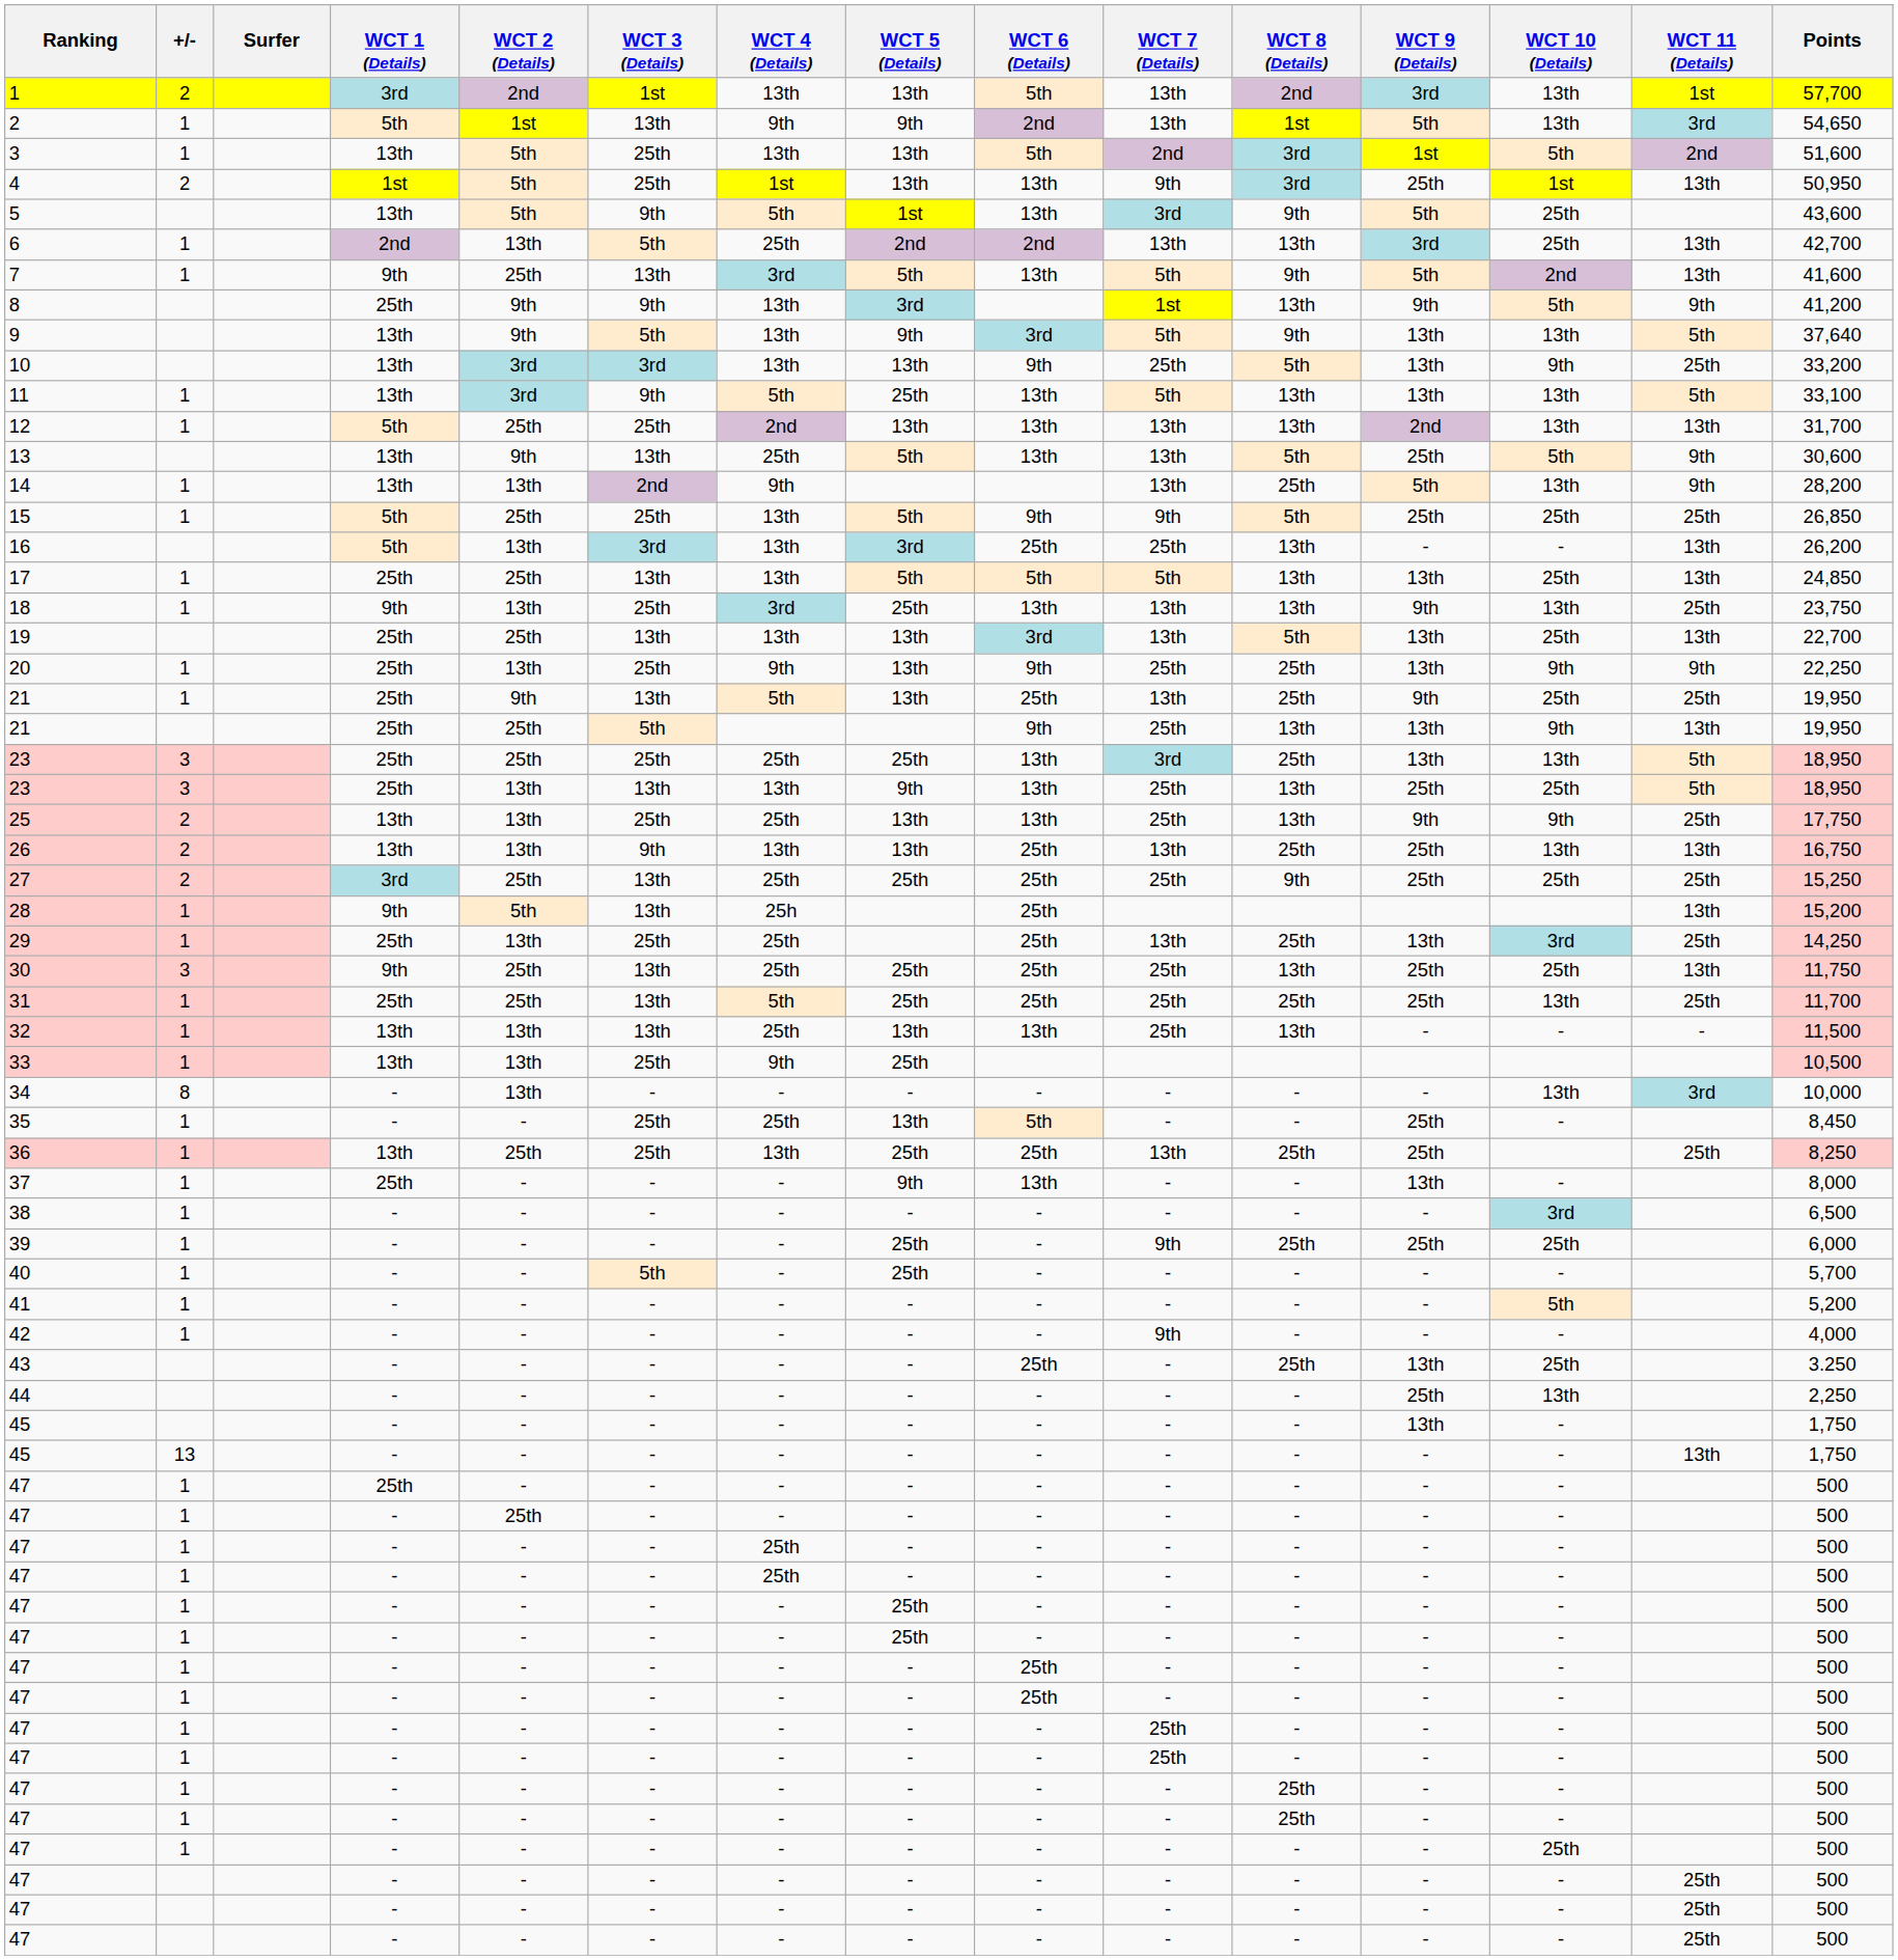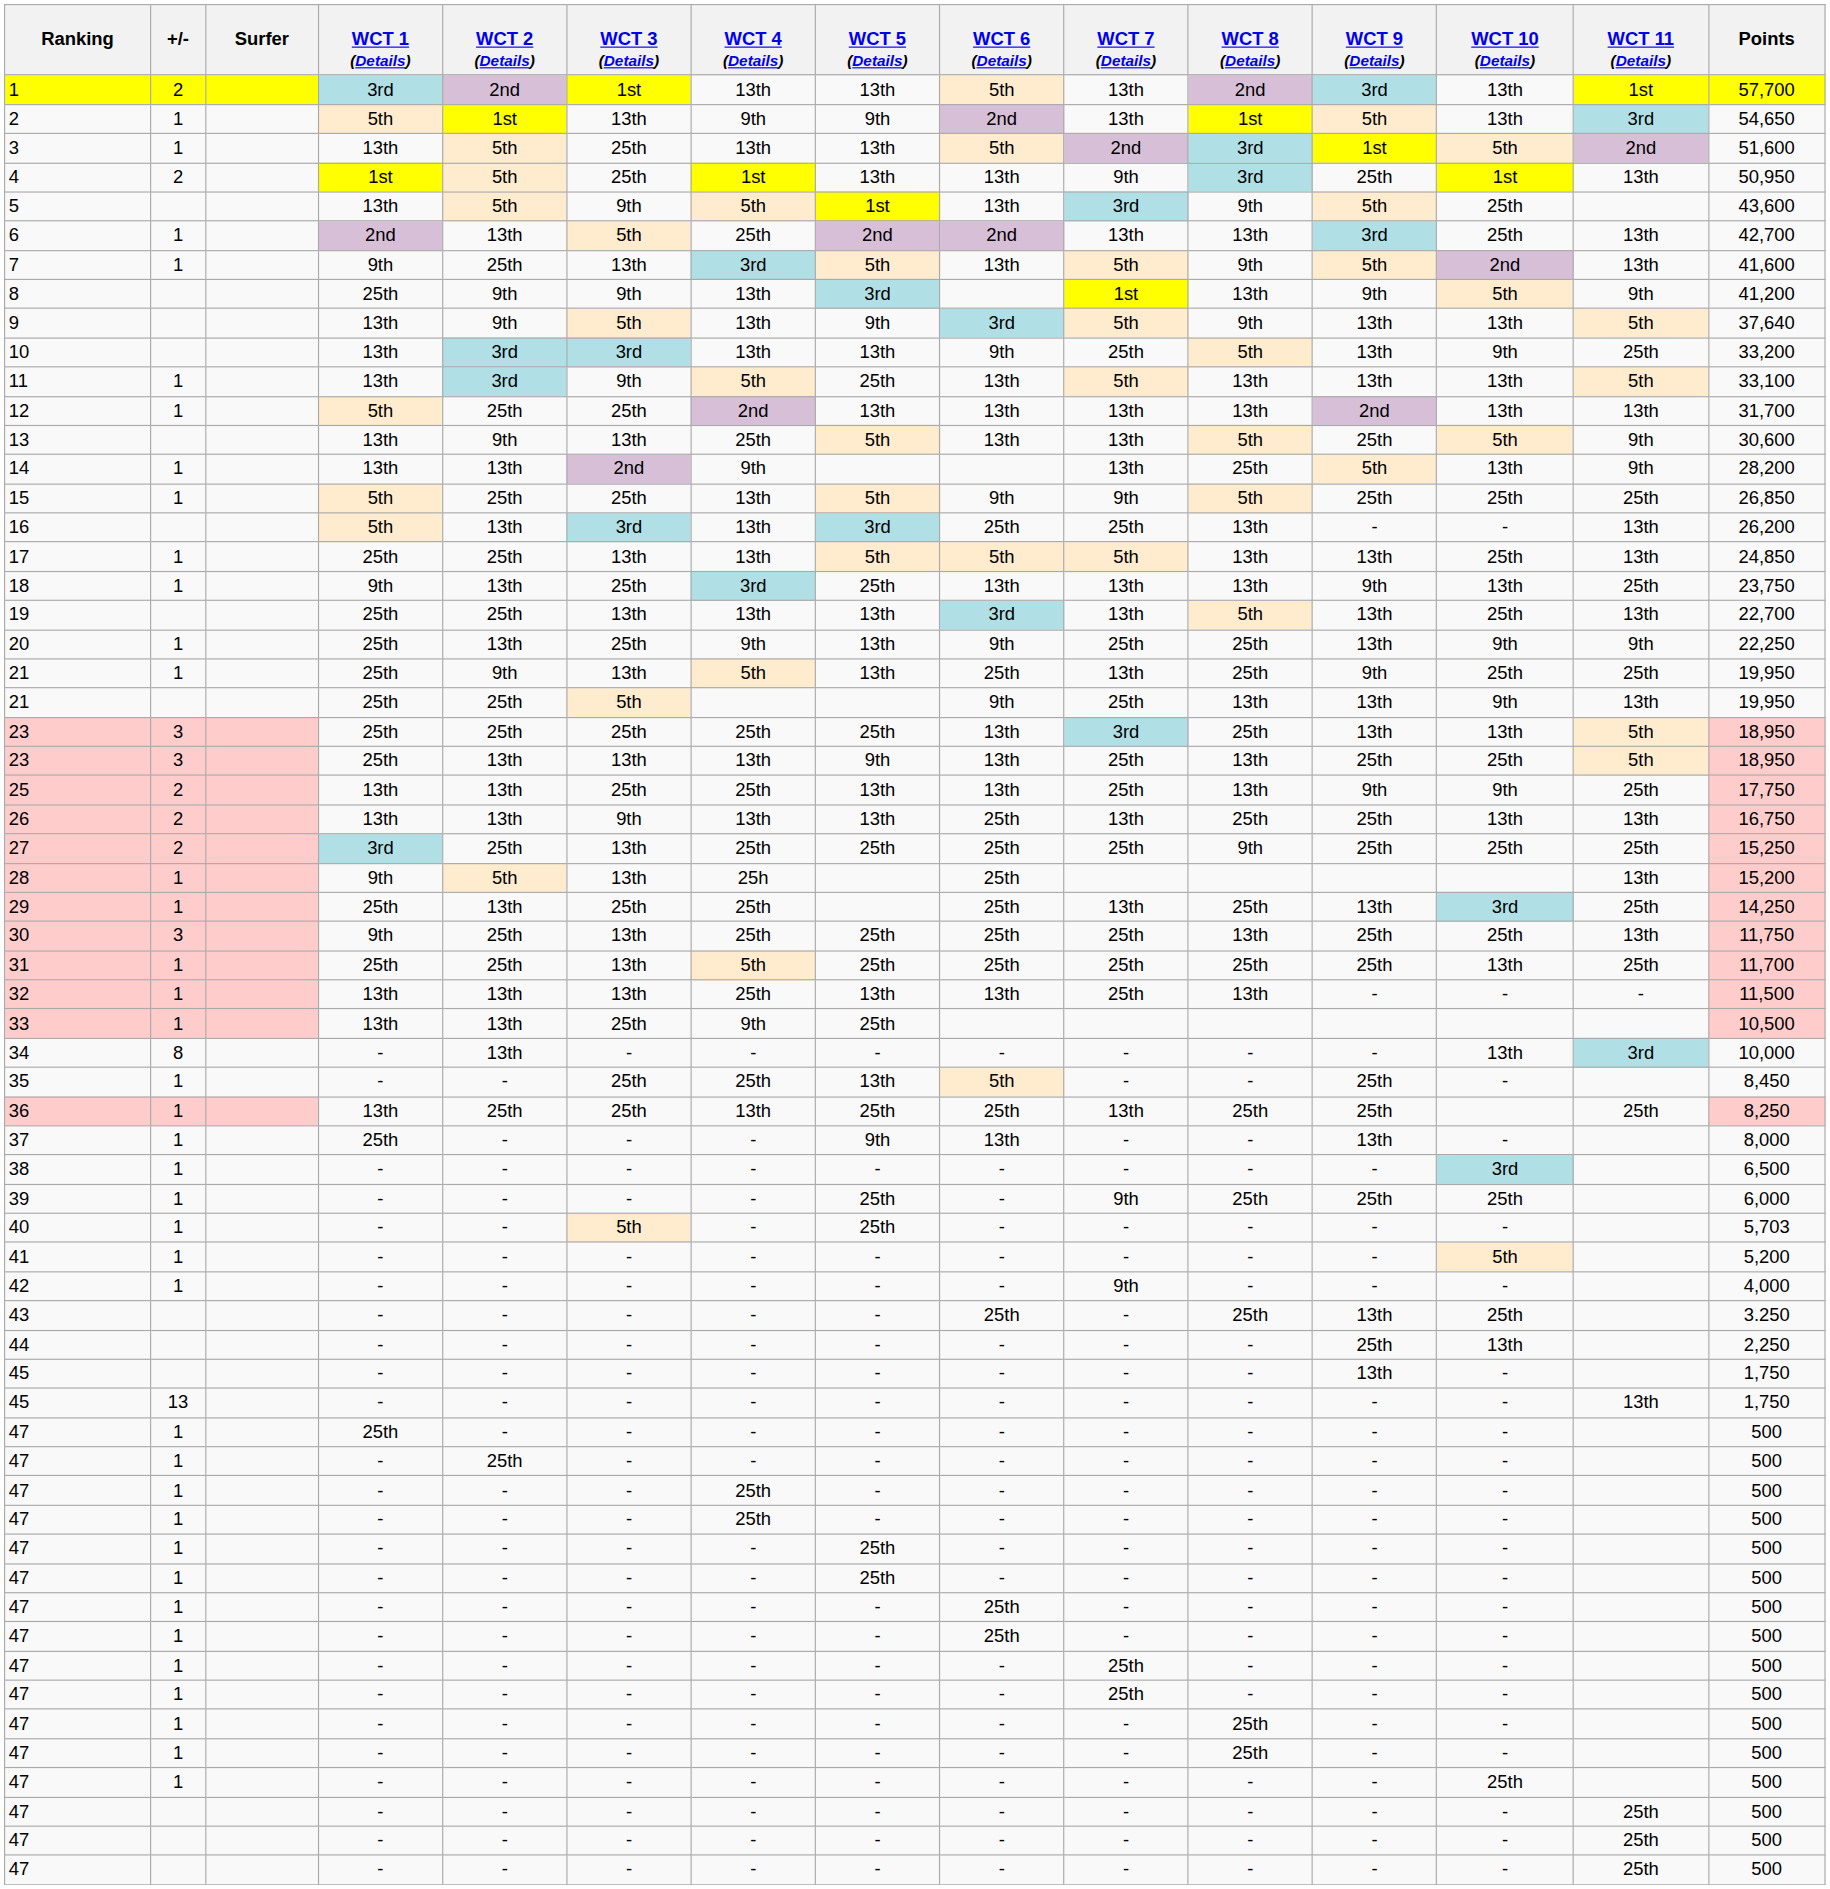40 | Points: 5,700 -> 5,703
